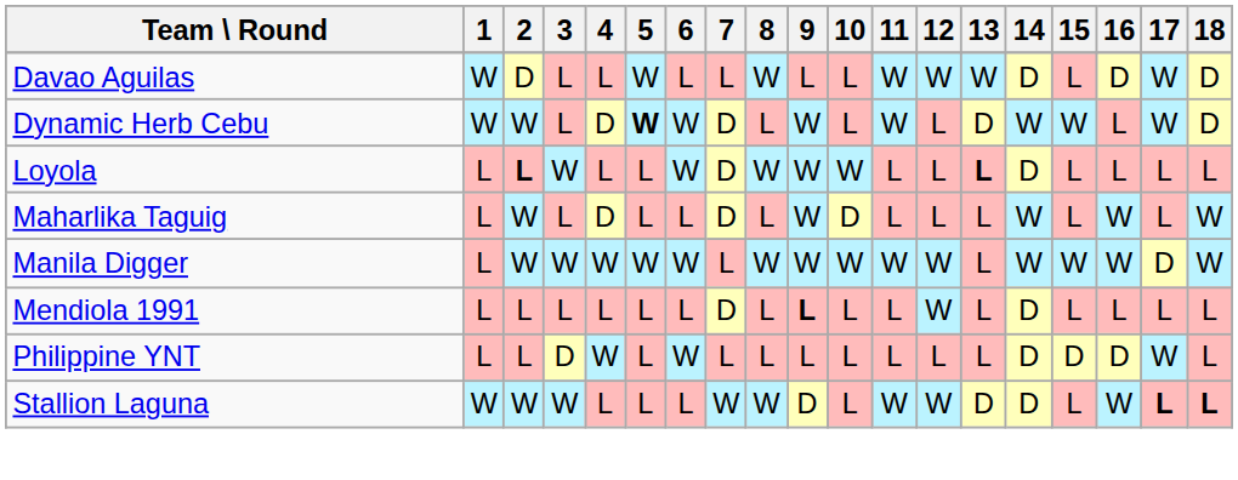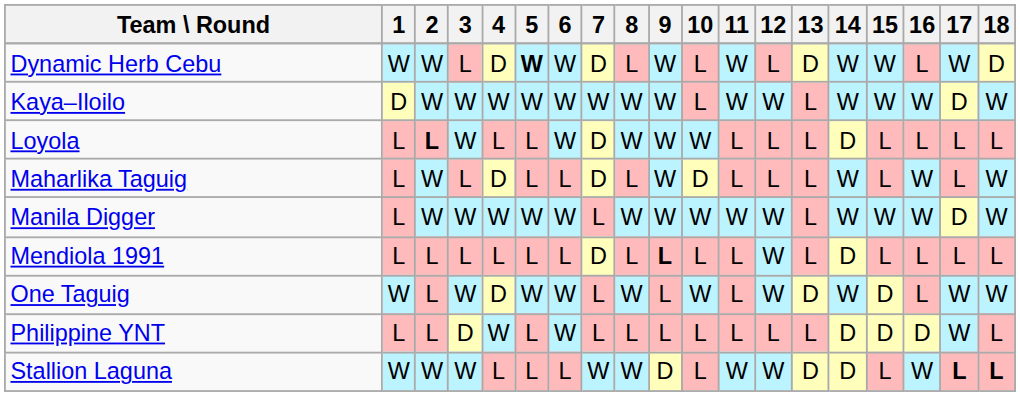- row: Davao Aguilas | W | D | L | L | W | L | L | W | L | L | W | W | W | D | L | D | W | D
+ row: Kaya–Iloilo | D | W | W | W | W | W | W | W | W | L | W | W | L | W | W | W | D | W
Loyola | 13: bold -> normal
+ row: One Taguig | W | L | W | D | W | W | L | W | L | W | L | W | D | W | D | L | W | W
